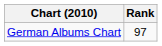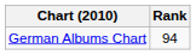German Albums Chart | Rank: 97 -> 94
